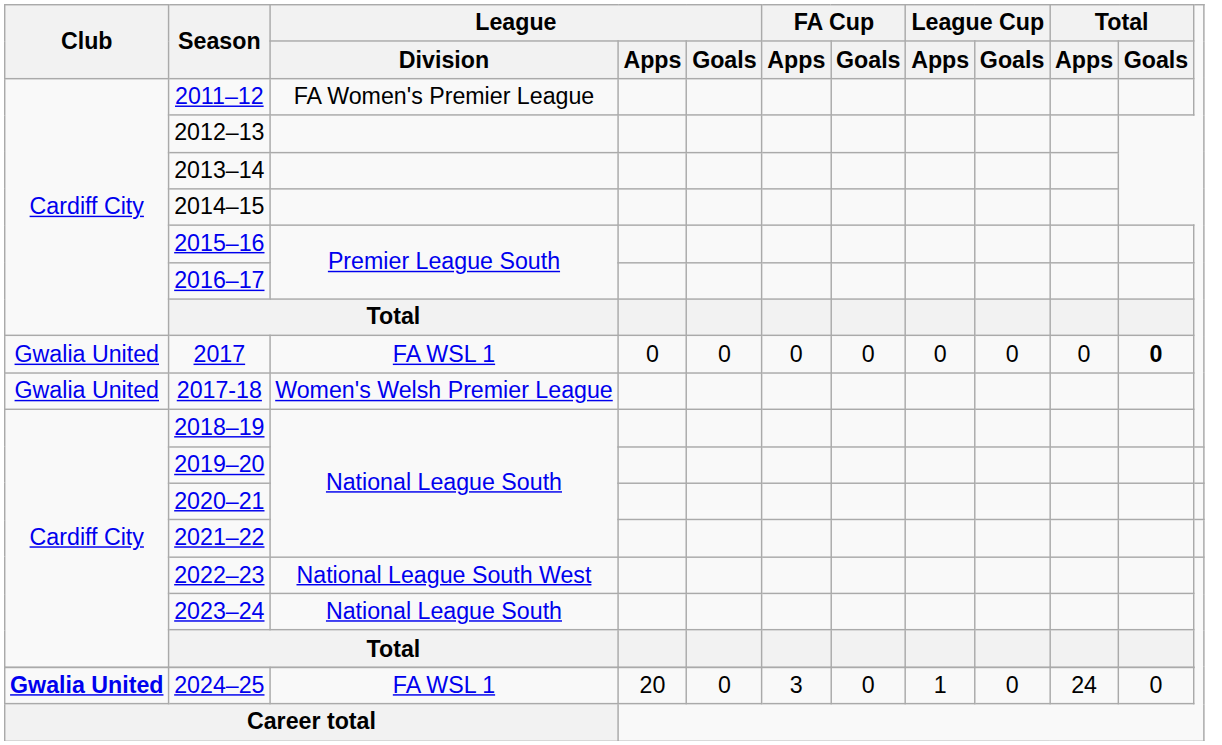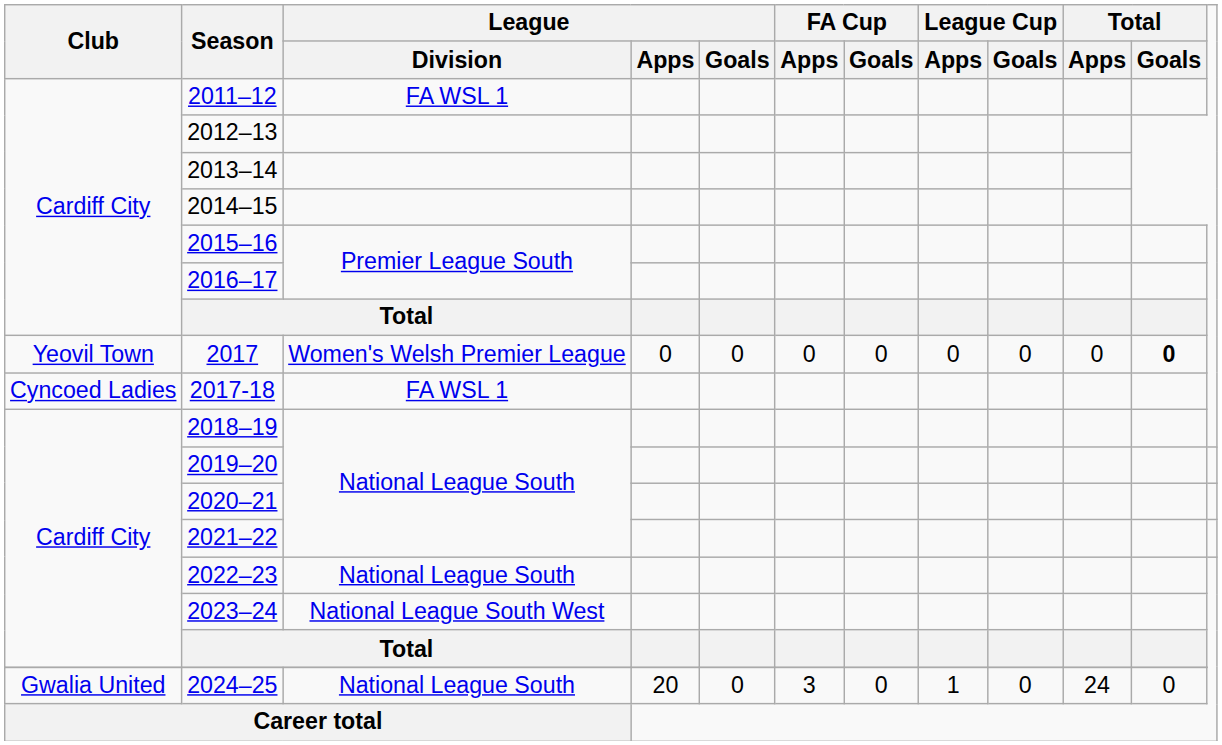2011–12 | League / Division: FA Women's Premier League -> FA WSL 1
2017 | Club: Gwalia United -> Yeovil Town
2017 | League / Division: FA WSL 1 -> Women's Welsh Premier League
2017-18 | Club: Gwalia United -> Cyncoed Ladies
2017-18 | League / Division: Women's Welsh Premier League -> FA WSL 1
2022–23 | League / Division: National League South West -> National League South
2023–24 | League / Division: National League South -> National League South West
2024–25 | Club: bold -> normal
2024–25 | League / Division: FA WSL 1 -> National League South
